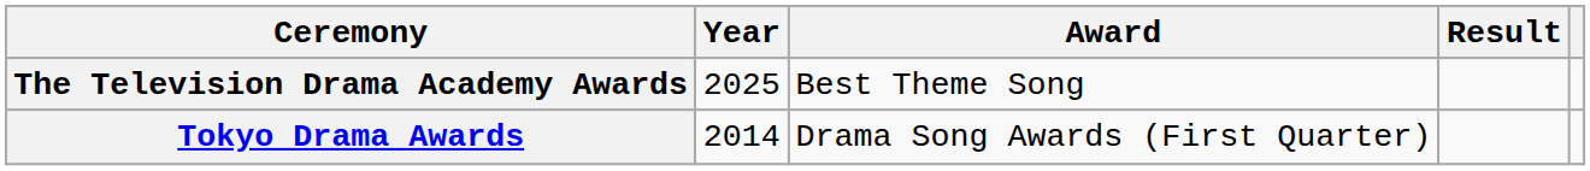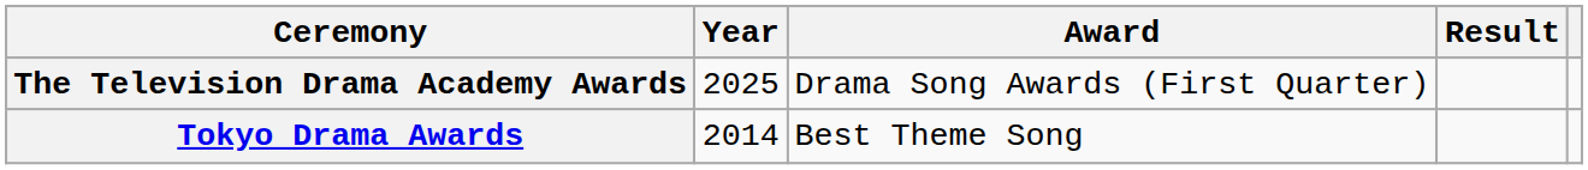The Television Drama Academy Awards | Award: Best Theme Song -> Drama Song Awards (First Quarter)
Tokyo Drama Awards | Award: Drama Song Awards (First Quarter) -> Best Theme Song
